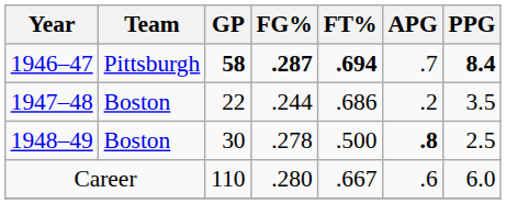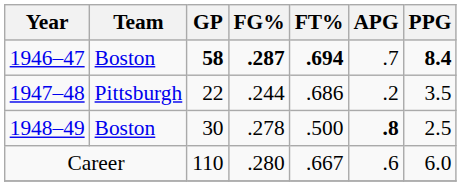1946–47 | Team: Pittsburgh -> Boston
1947–48 | Team: Boston -> Pittsburgh
